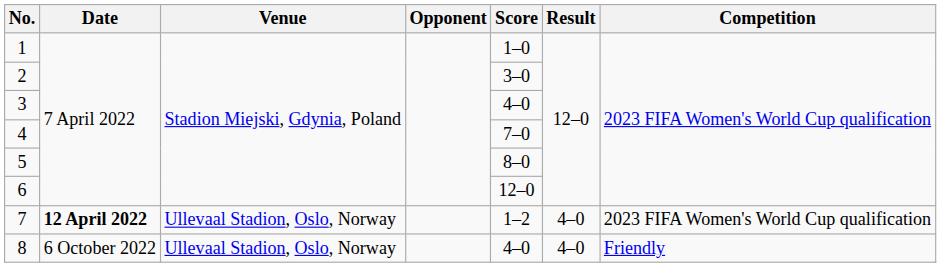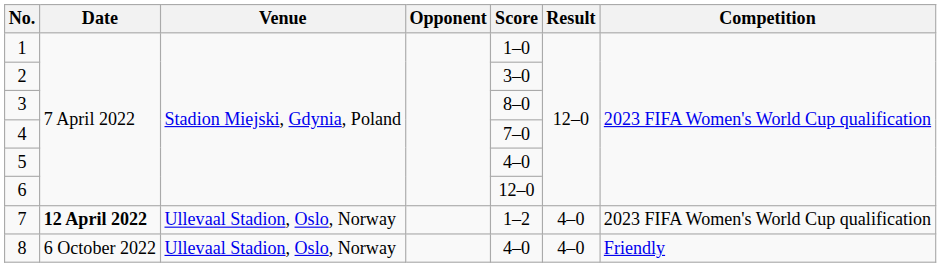3 | Score: 4–0 -> 8–0
5 | Score: 8–0 -> 4–0
